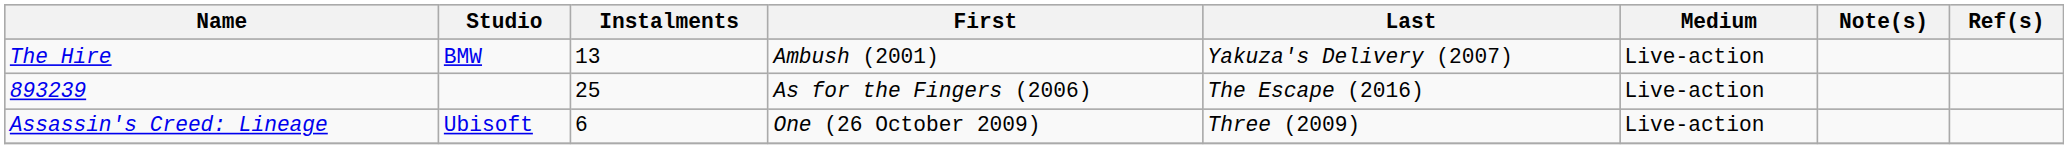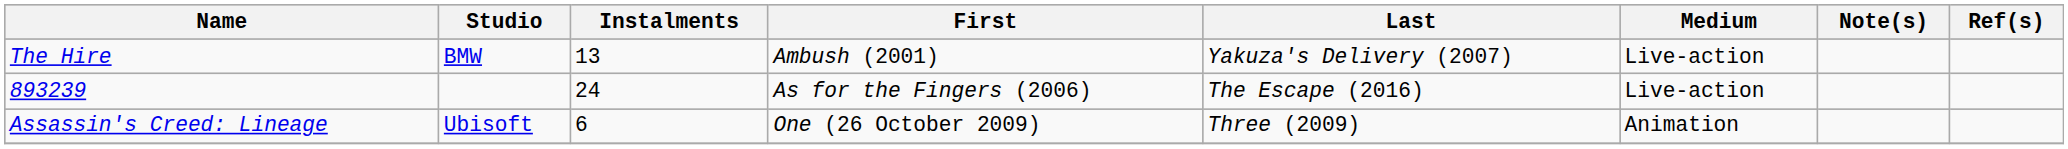893239 | Instalments: 25 -> 24
Assassin's Creed: Lineage | Medium: Live-action -> Animation
